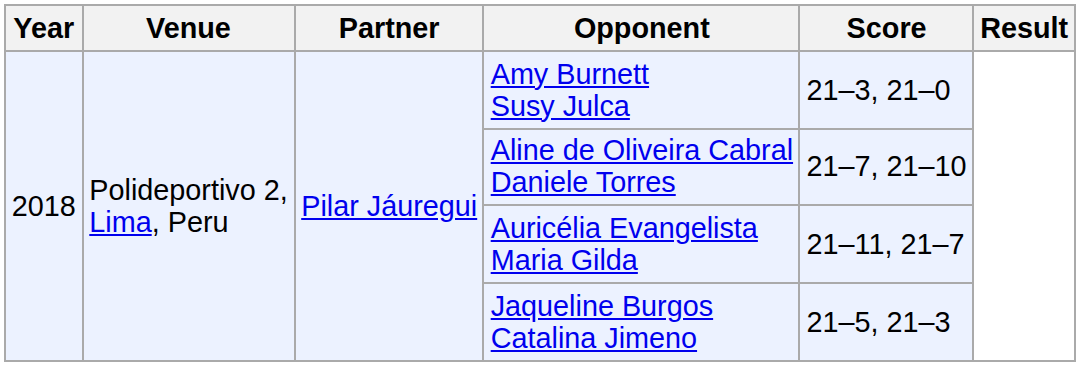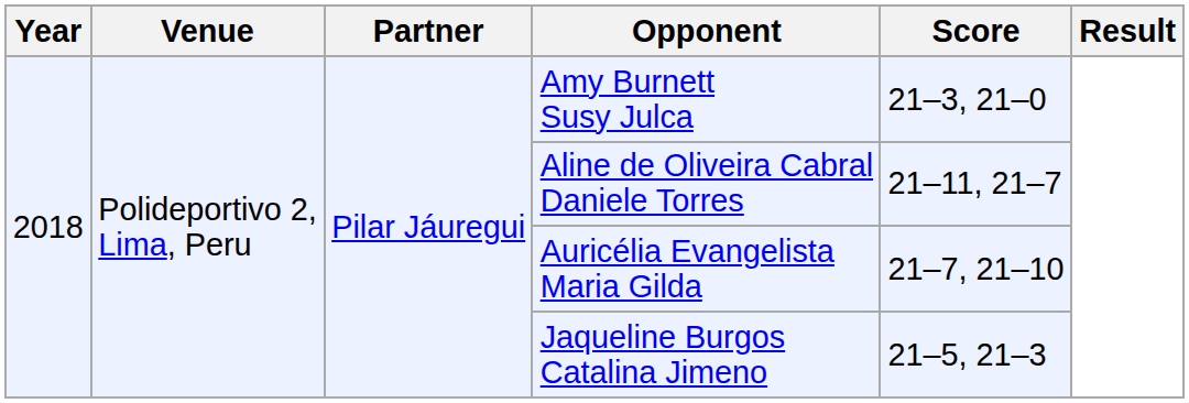Aline de Oliveira Cabral Daniele Torres | Score: 21–7, 21–10 -> 21–11, 21–7
Auricélia Evangelista Maria Gilda | Score: 21–11, 21–7 -> 21–7, 21–10
